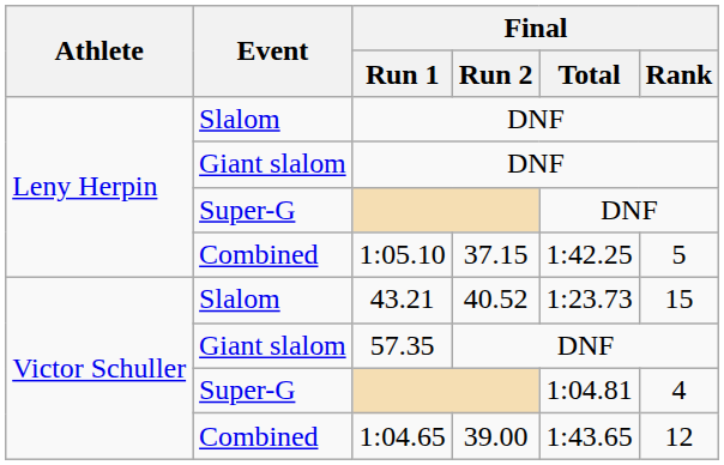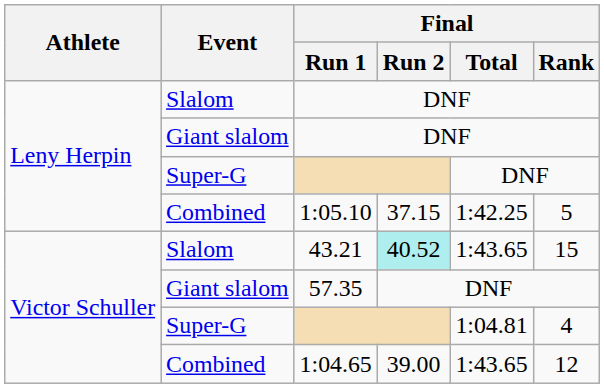43.21 | Final / Run 2: no background -> paleturquoise background
43.21 | Final / Total: 1:23.73 -> 1:43.65
